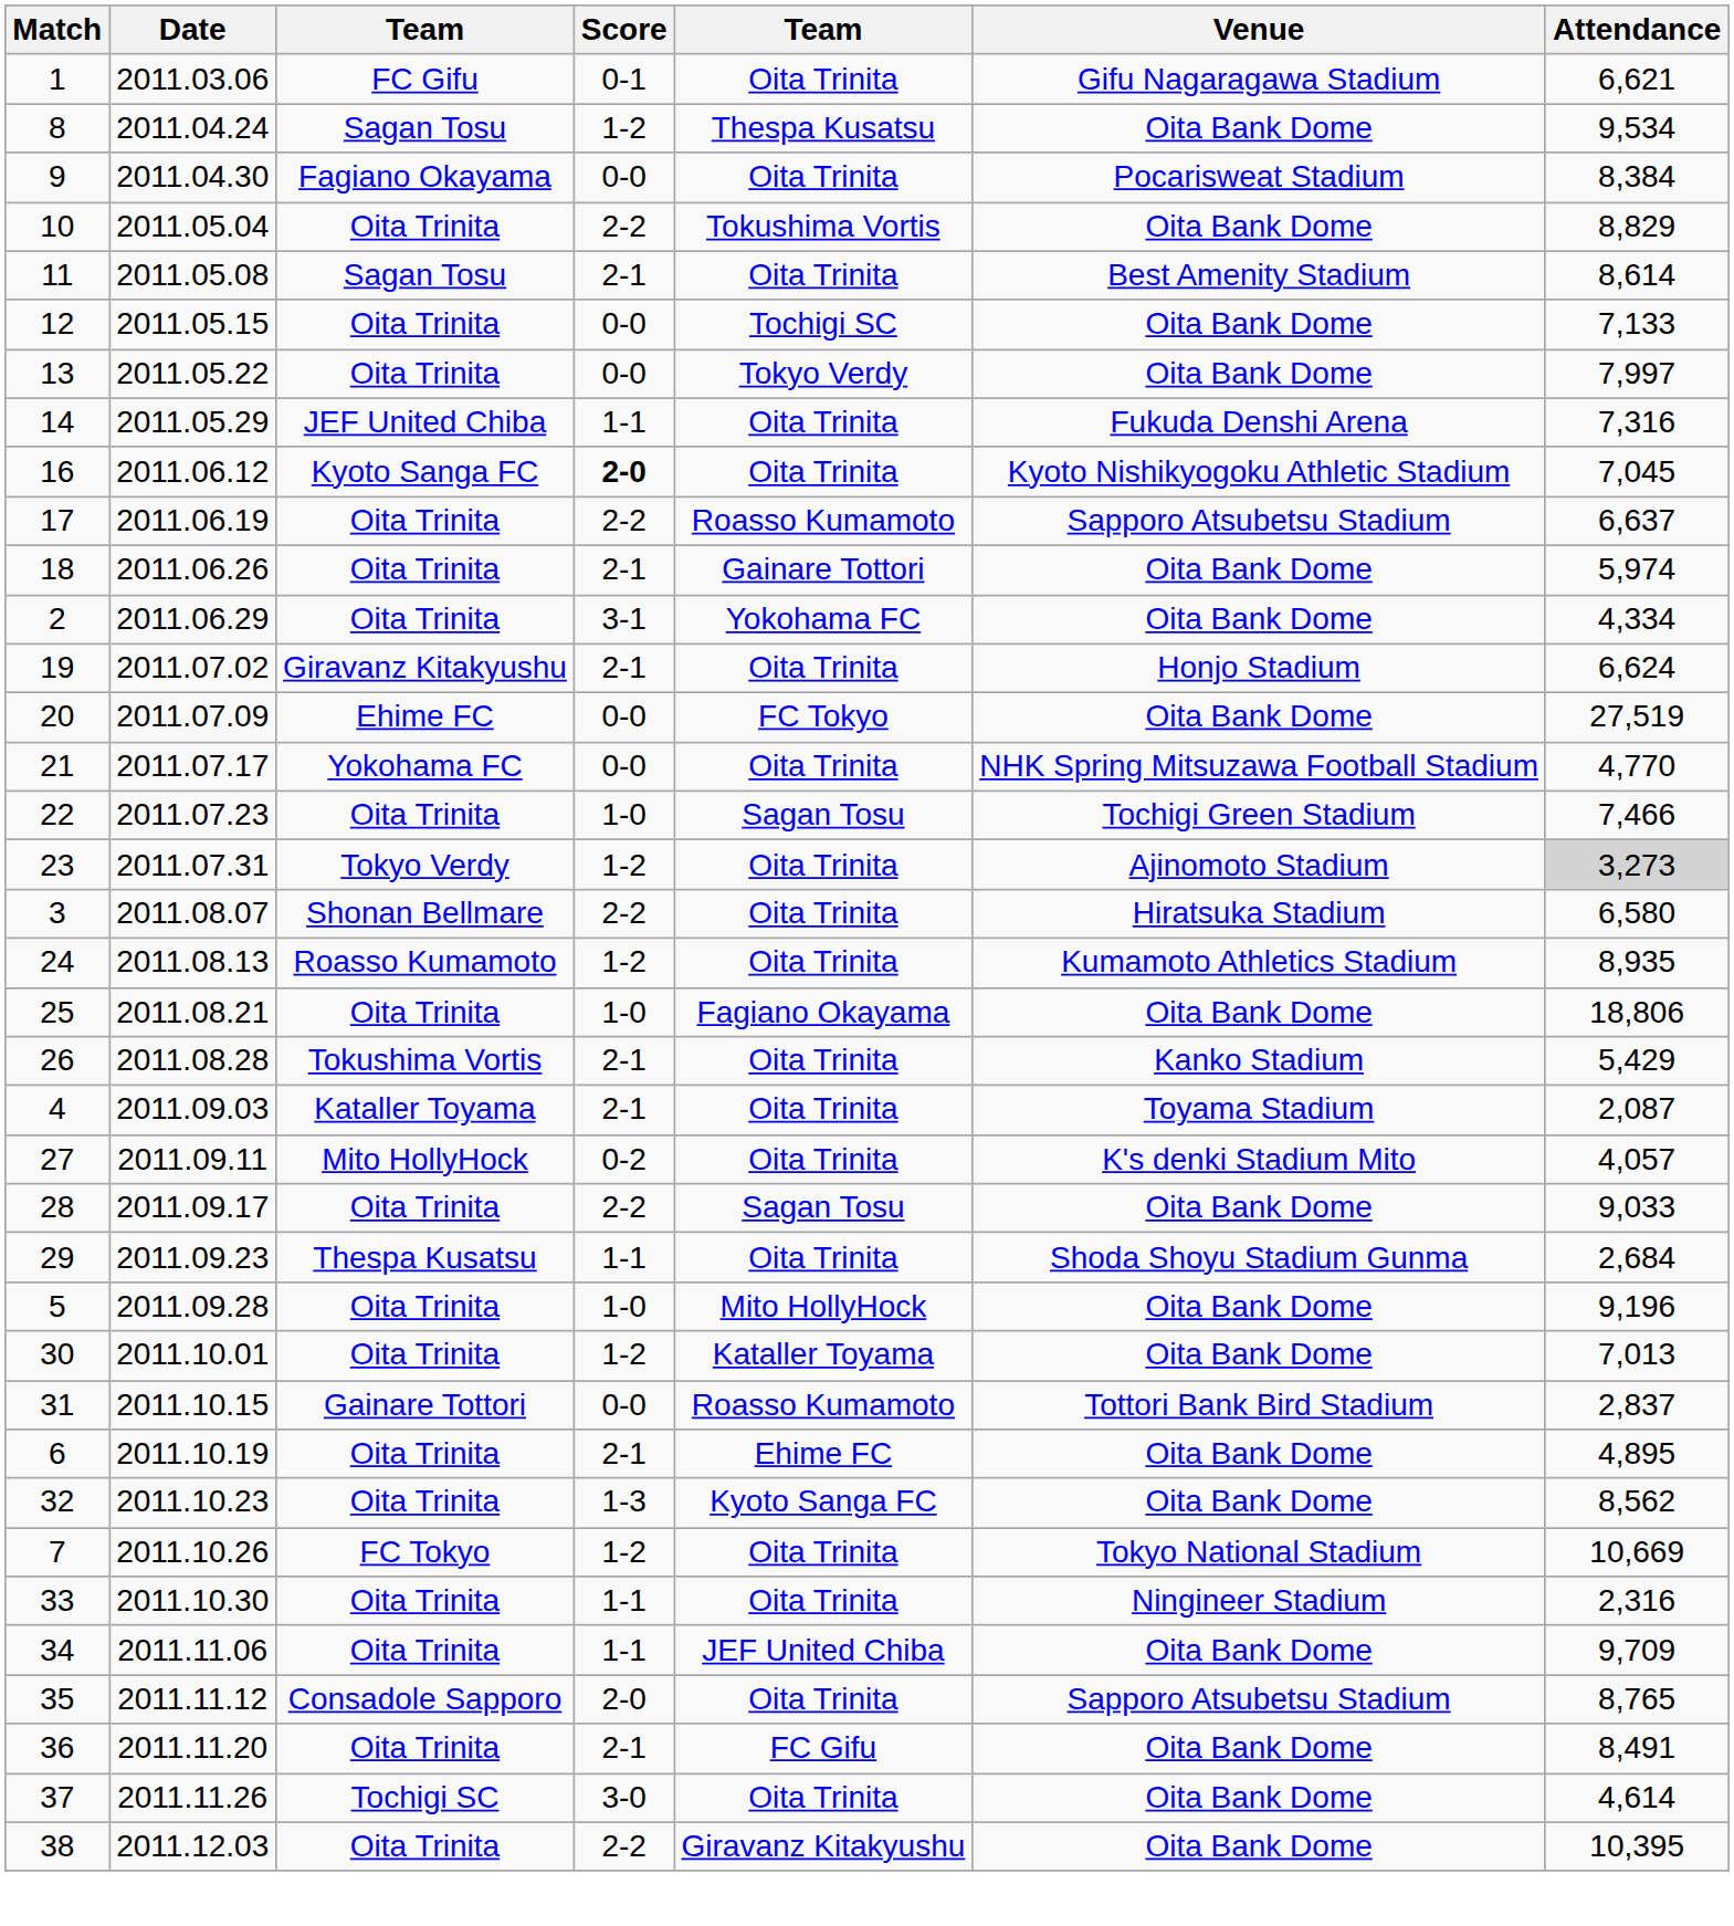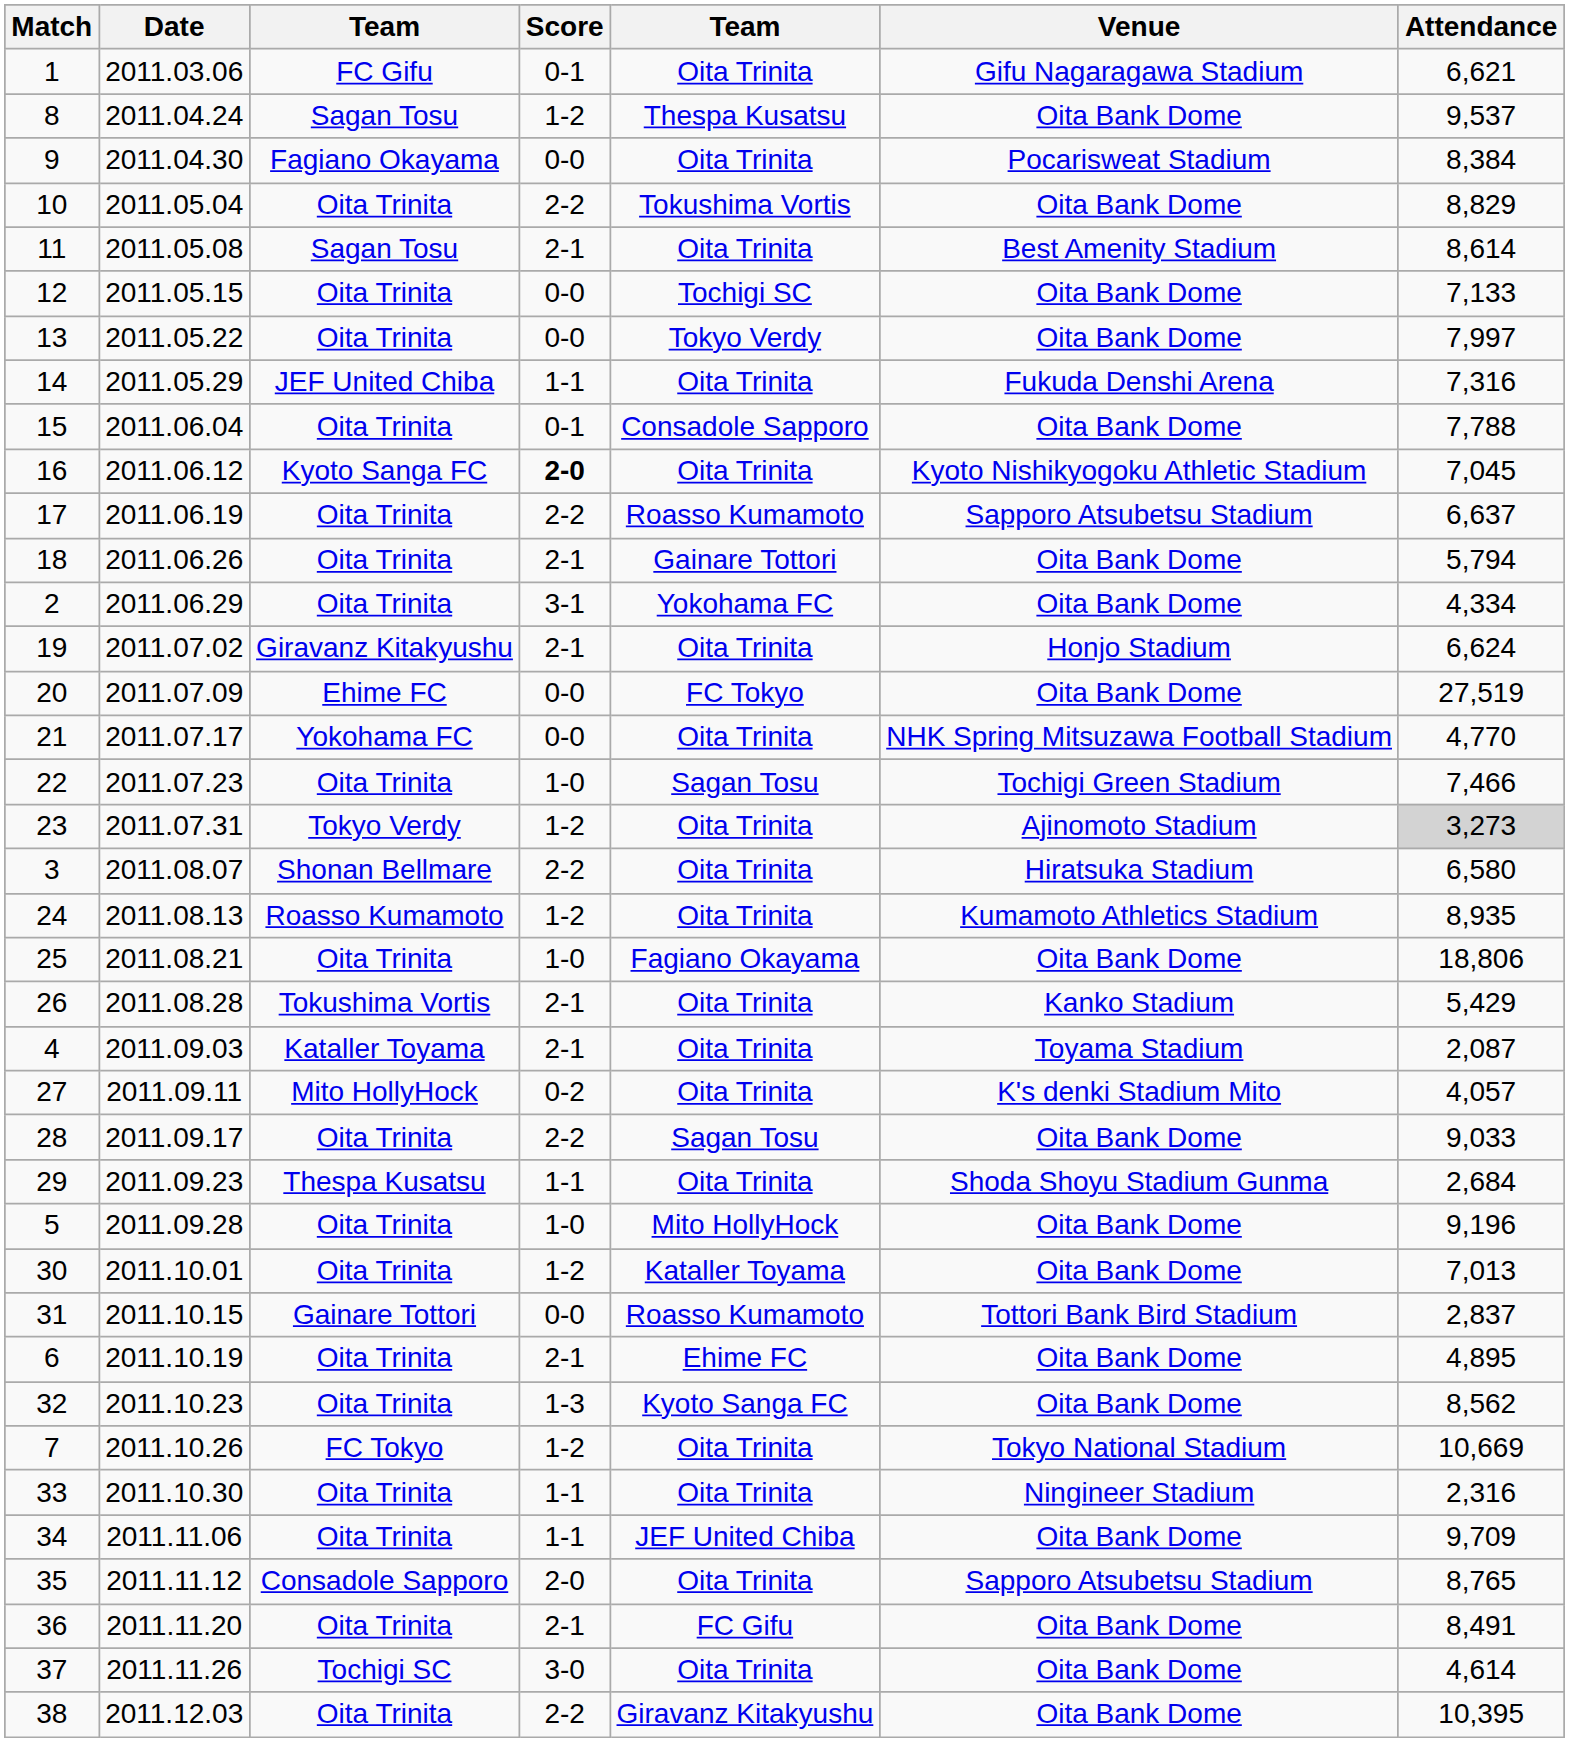8 | Attendance: 9,534 -> 9,537
+ row: 15 | 2011.06.04 | Oita Trinita | 0-1 | Consadole Sapporo | Oita Bank Dome | 7,788
18 | Attendance: 5,974 -> 5,794
